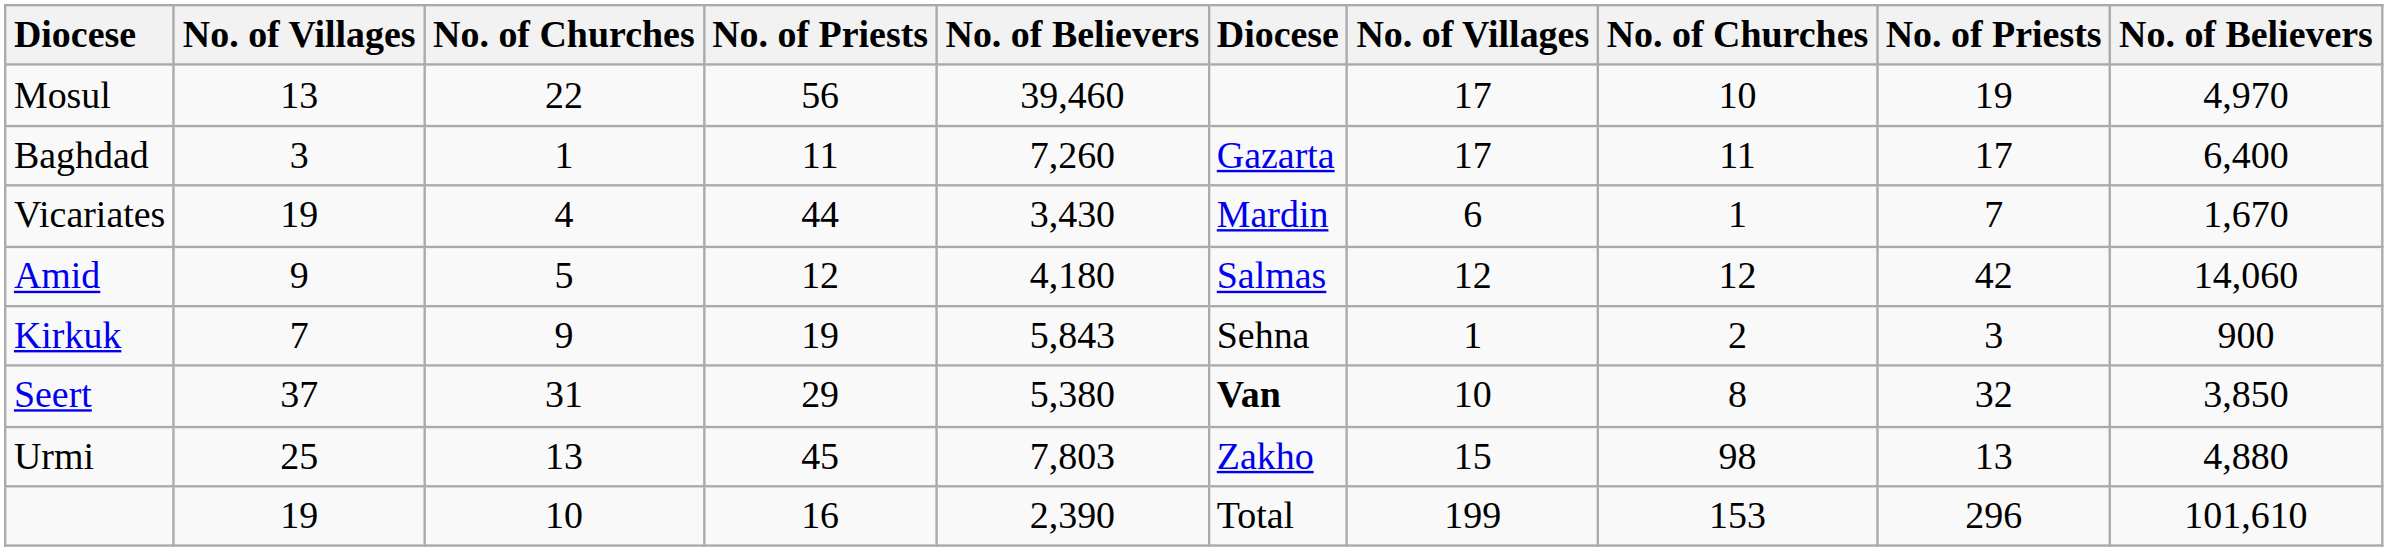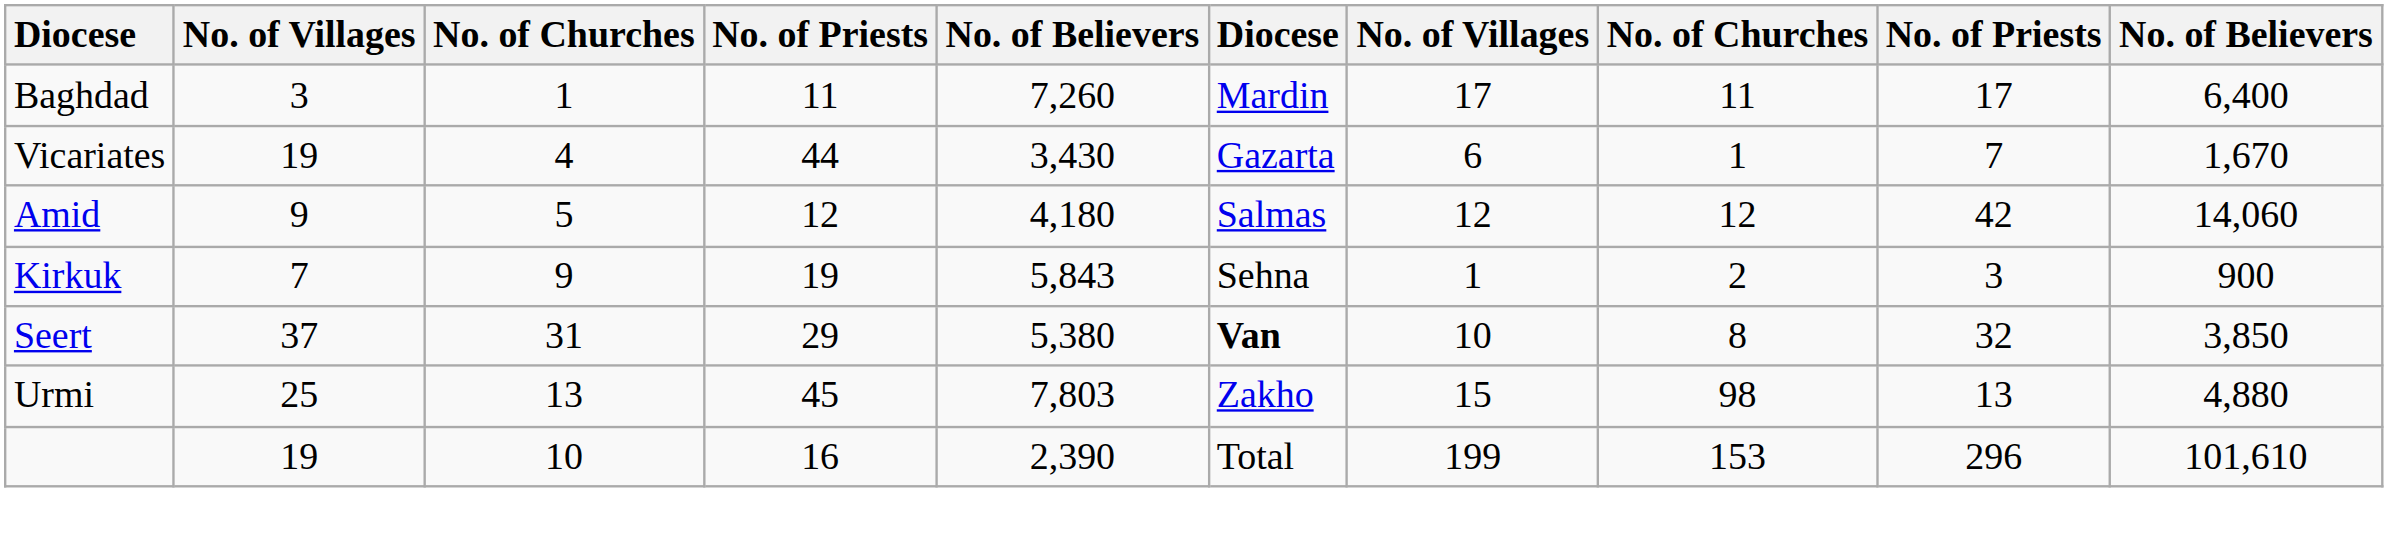- row: Mosul | 13 | 22 | 56 | 39,460 | 17 | 10 | 19 | 4,970
Baghdad | column 6: Gazarta -> Mardin
Vicariates | column 6: Mardin -> Gazarta
